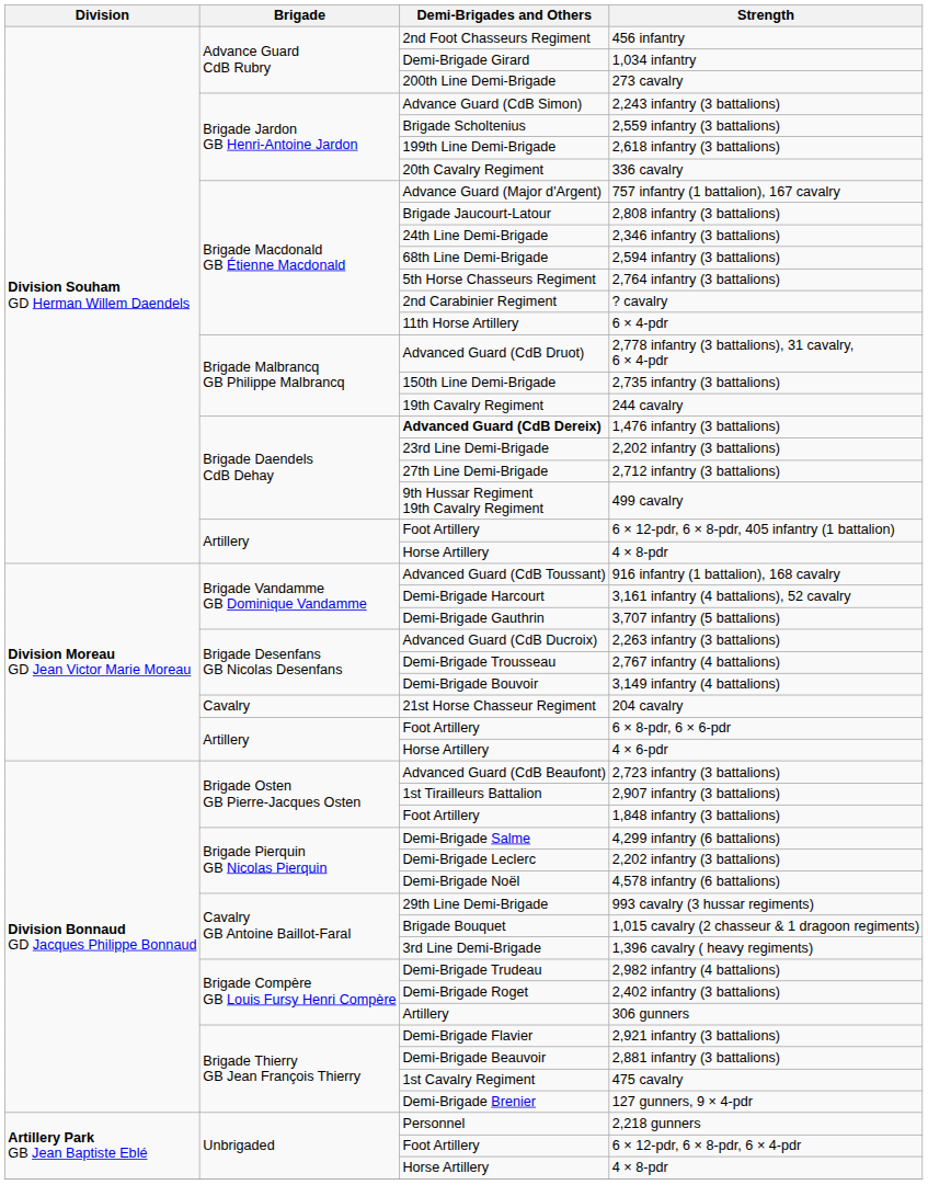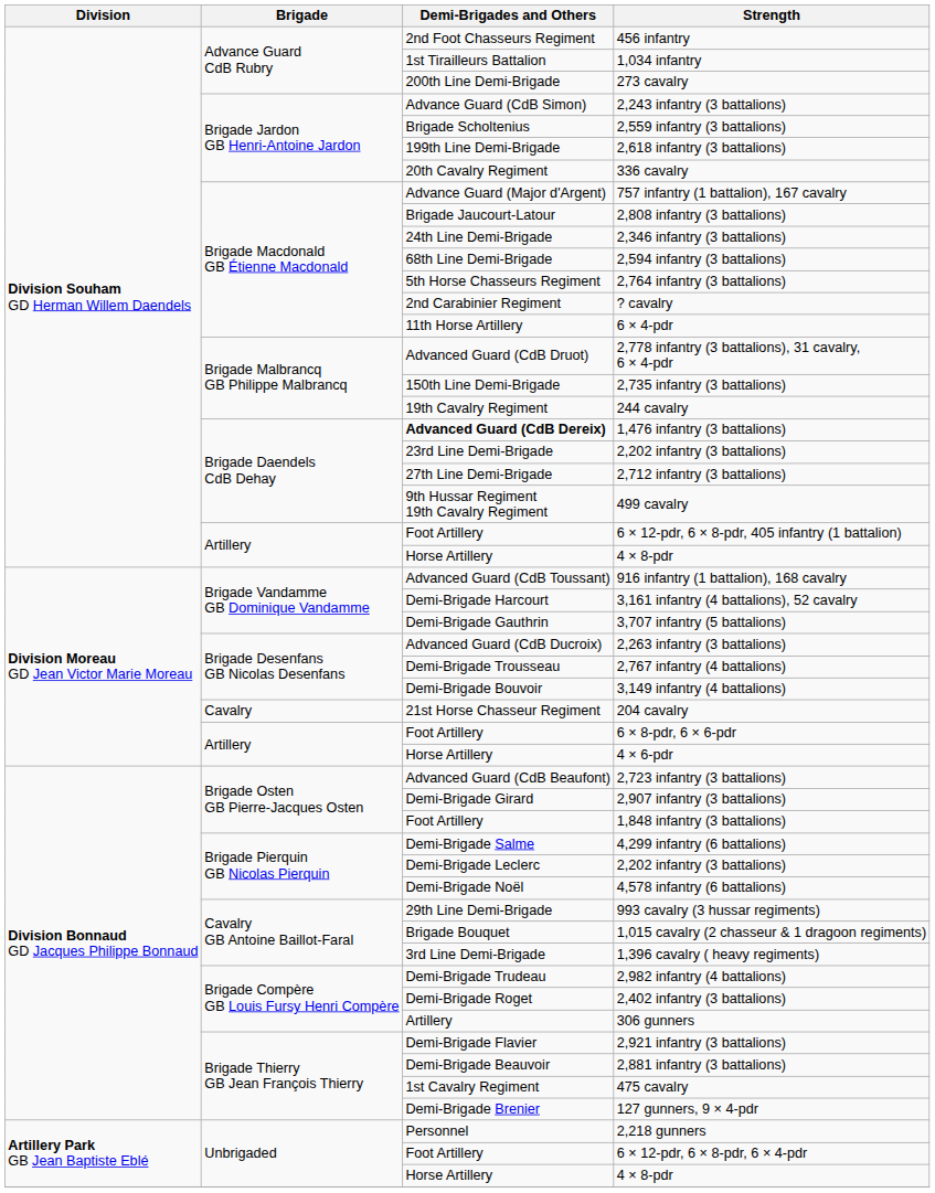1,034 infantry | Demi-Brigades and Others: Demi-Brigade Girard -> 1st Tirailleurs Battalion
2,907 infantry (3 battalions) | Demi-Brigades and Others: 1st Tirailleurs Battalion -> Demi-Brigade Girard
